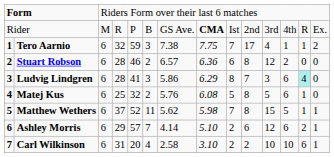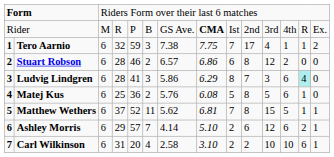Stuart Robson | column 8: 6.36 -> 6.86
Matej Kus | column 5: 32 -> 36
Matthew Wethers | column 8: 5.98 -> 6.81
